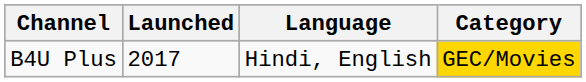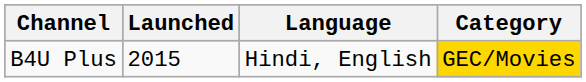B4U Plus | Launched: 2017 -> 2015
